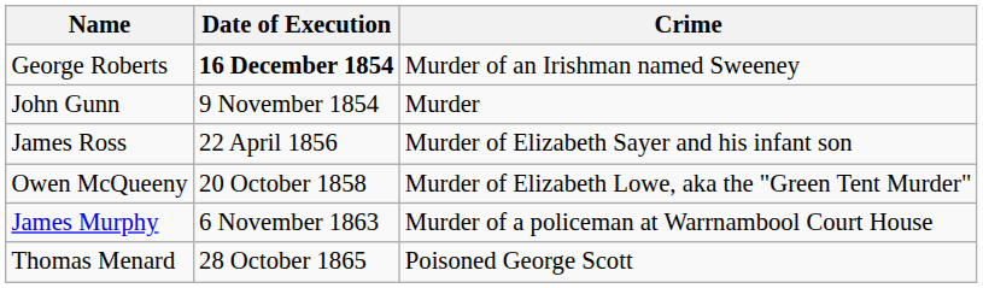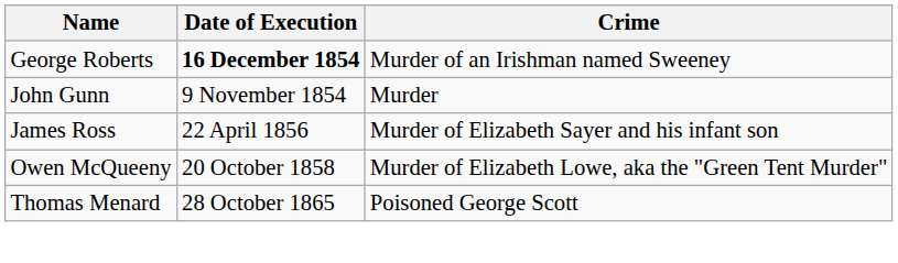- row: James Murphy | 6 November 1863 | Murder of a policeman at Warrnambool Court House
